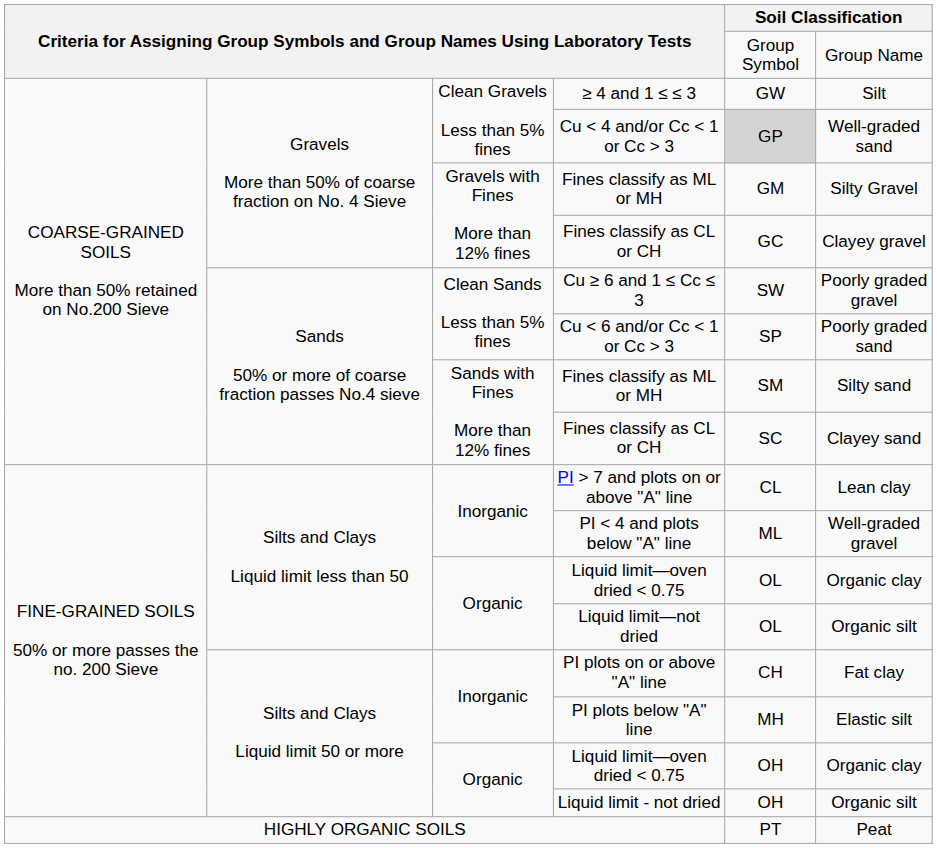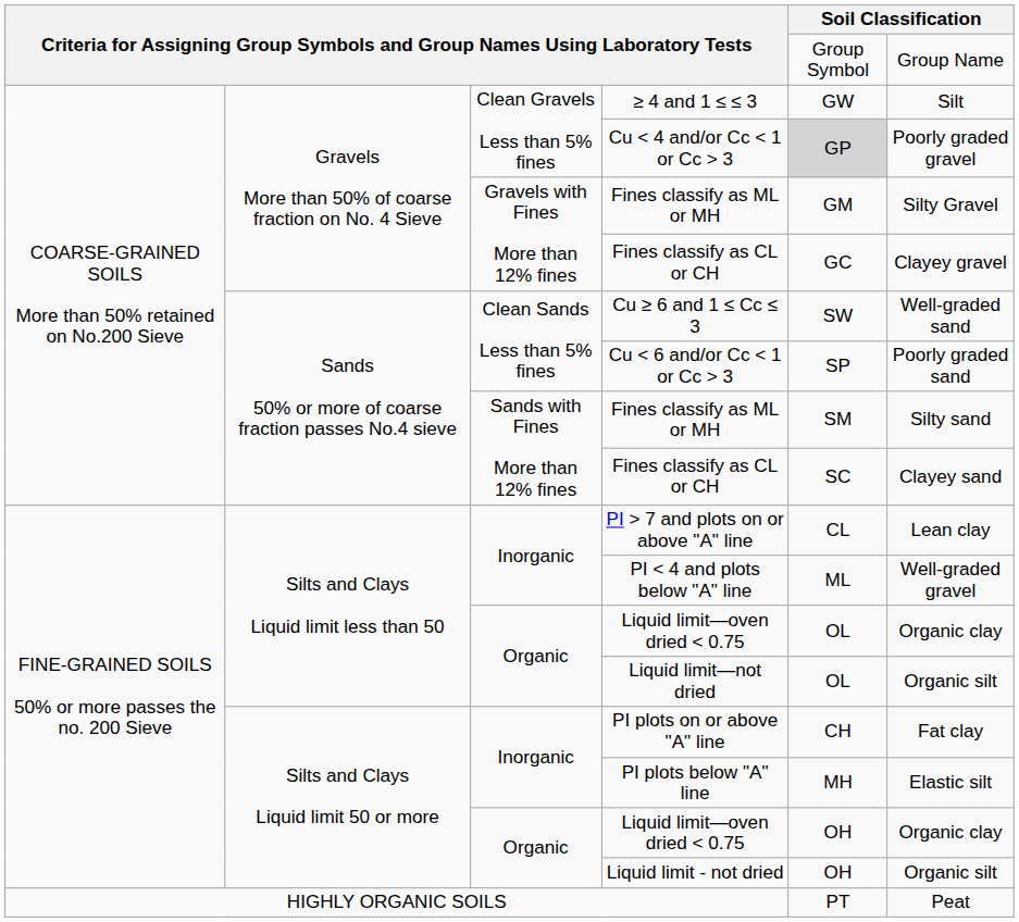Cu < 4 and/or Cc 3 | column 6: Well-graded sand -> Poorly graded gravel
Cu ≥ 6 and 1 ≤ Cc ≤ 3 | column 6: Poorly graded gravel -> Well-graded sand
